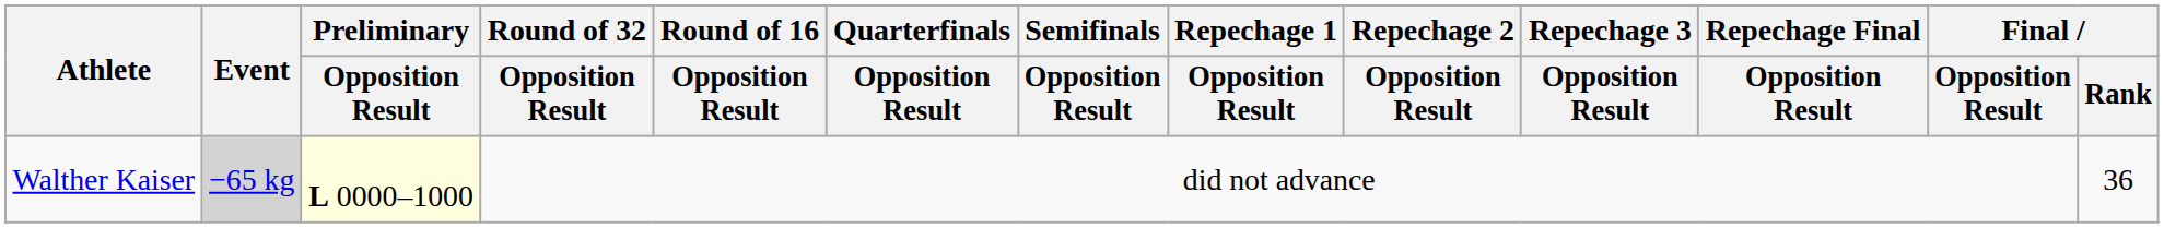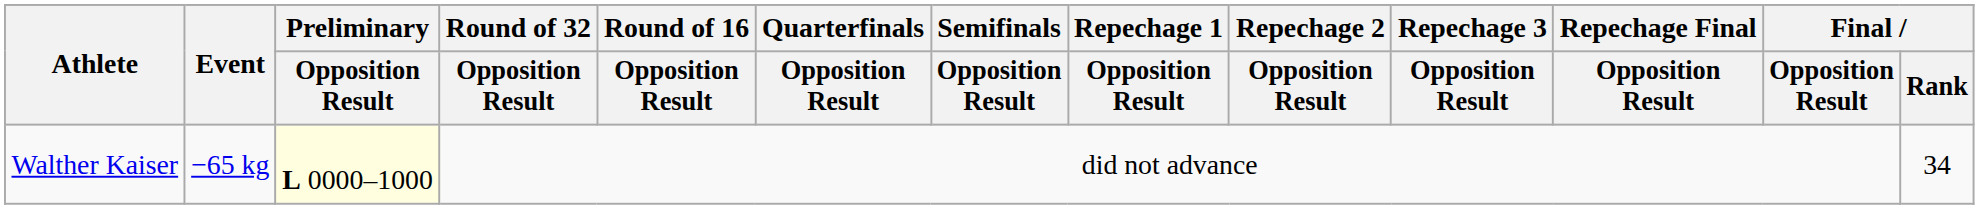Walther Kaiser | Event: lightgrey background -> no background
Walther Kaiser | Final / Rank: 36 -> 34
